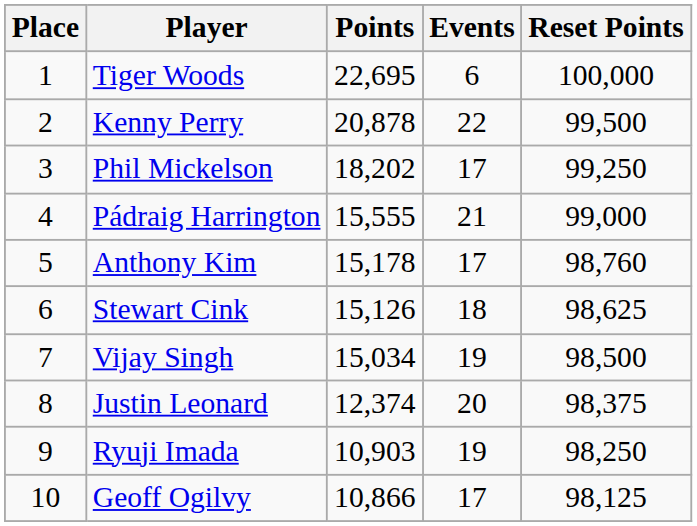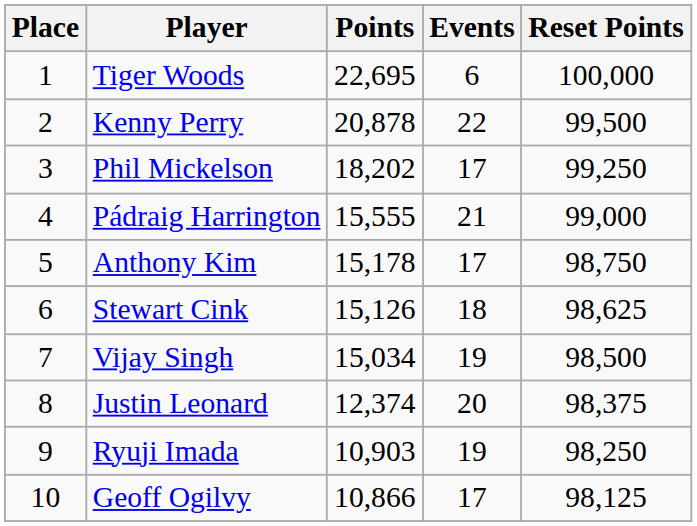Anthony Kim | Reset Points: 98,760 -> 98,750
